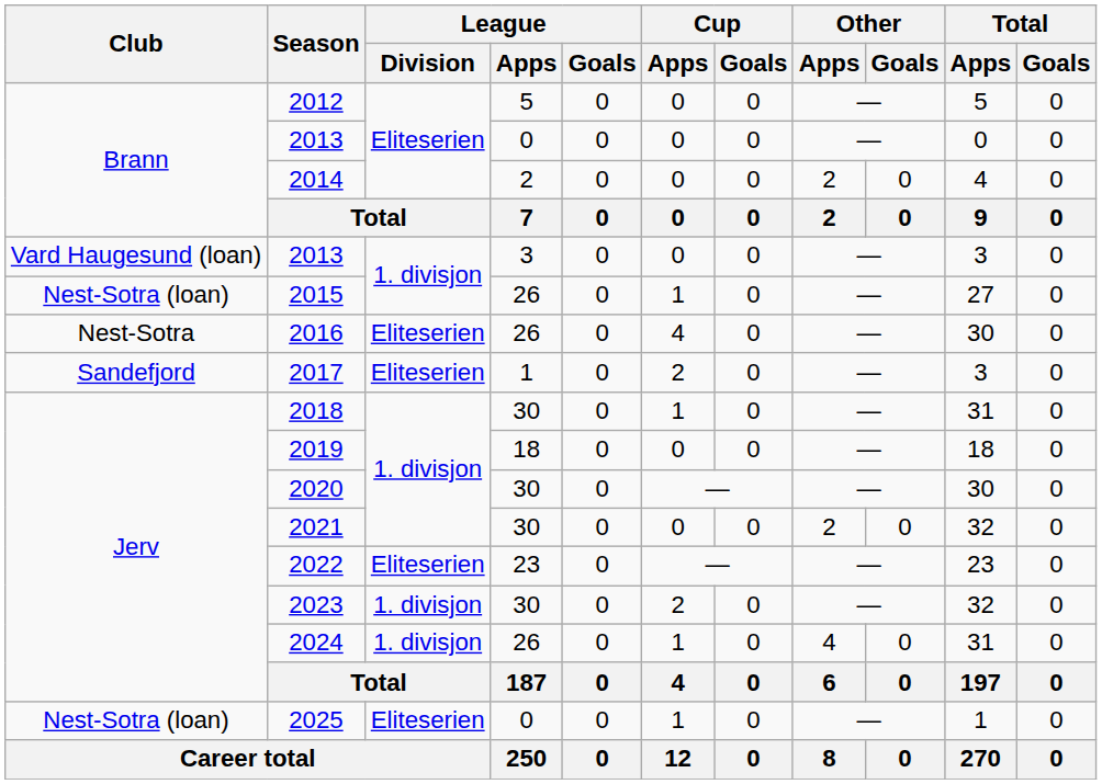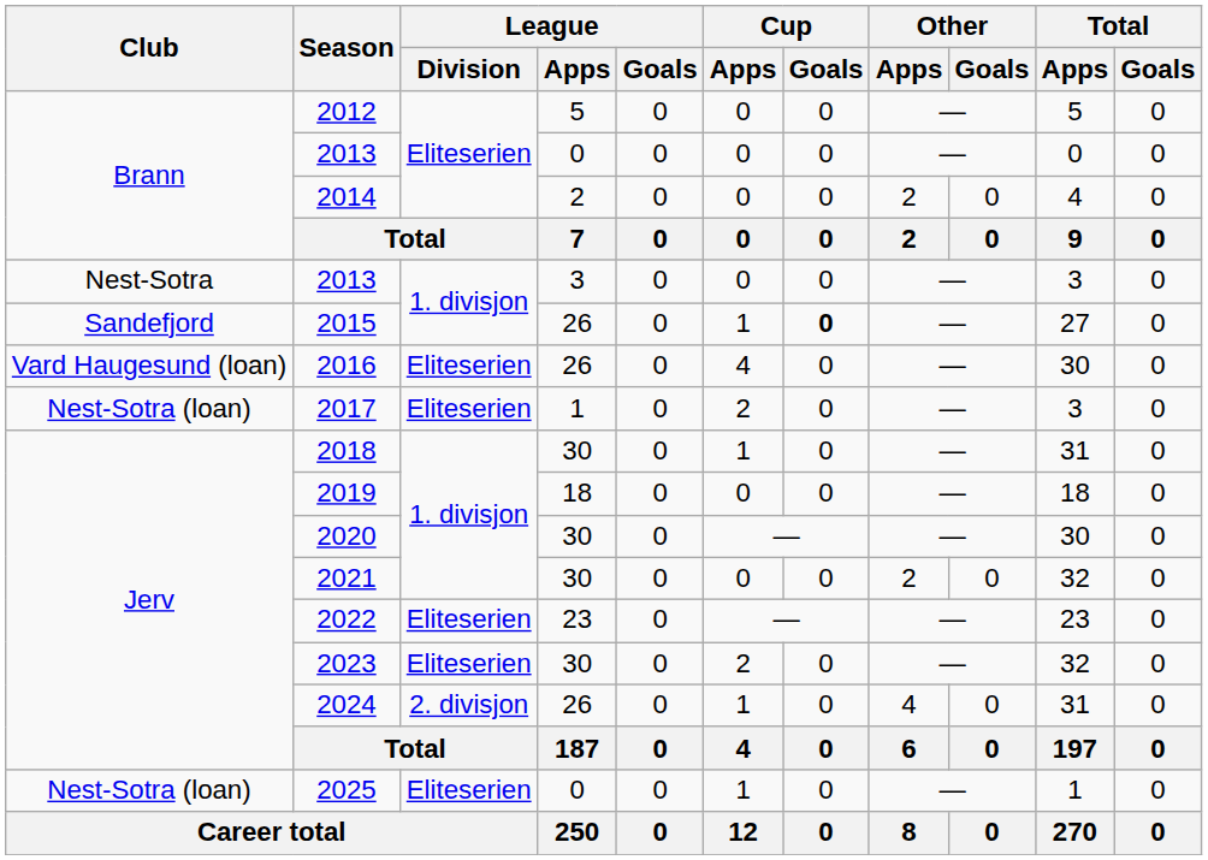2013 / 3 | Club: Vard Haugesund (loan) -> Nest-Sotra
2015 | Club: Nest-Sotra (loan) -> Sandefjord
2015 | Cup / Goals: normal -> bold
2016 | Club: Nest-Sotra -> Vard Haugesund (loan)
2017 | Club: Sandefjord -> Nest-Sotra (loan)
2023 | League / Division: 1. divisjon -> Eliteserien
2024 | League / Division: 1. divisjon -> 2. divisjon
